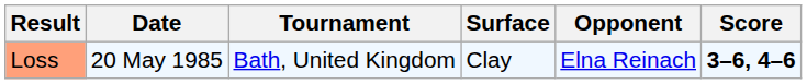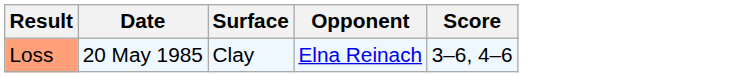- column: Tournament | Bath, United Kingdom
Loss | Score: bold -> normal
